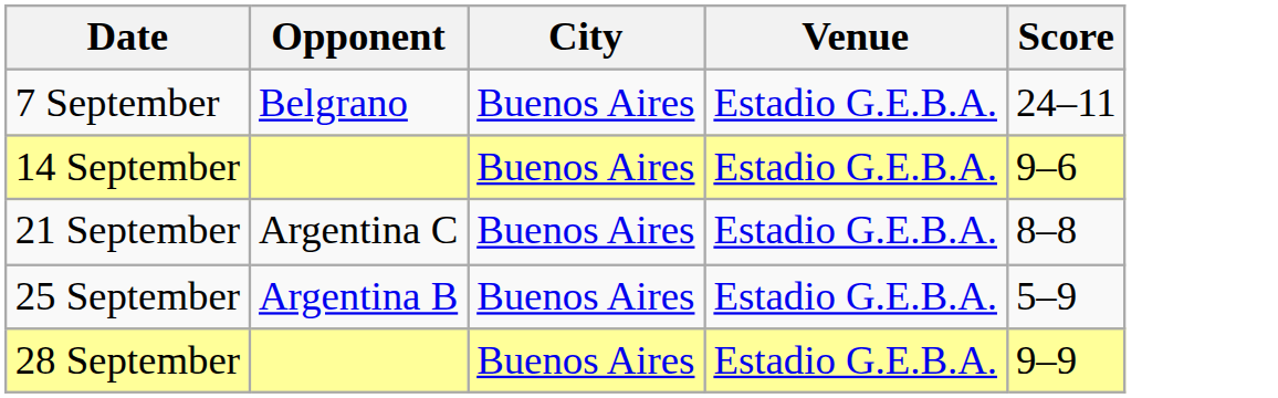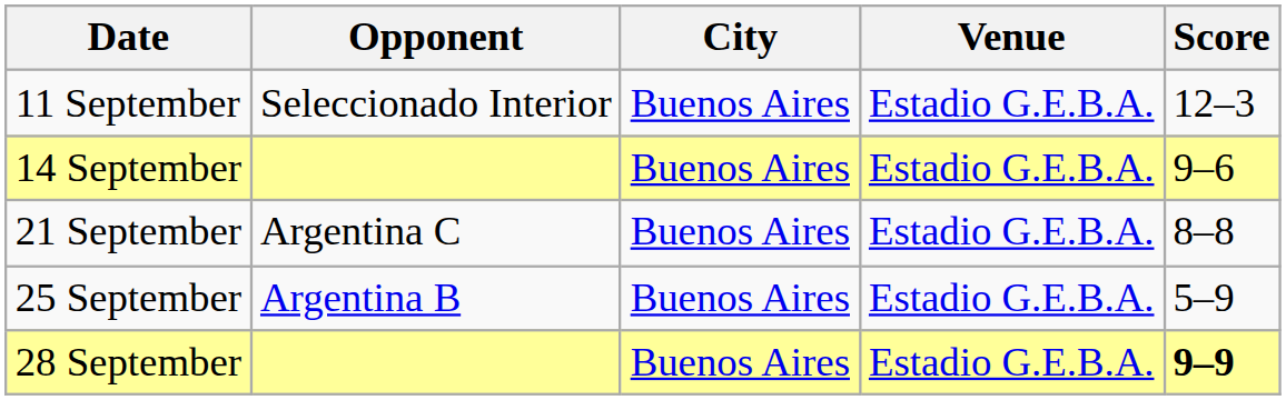- row: 7 September | Belgrano | Buenos Aires | Estadio G.E.B.A. | 24–11
+ row: 11 September | Seleccionado Interior | Buenos Aires | Estadio G.E.B.A. | 12–3
28 September | Score: normal -> bold
